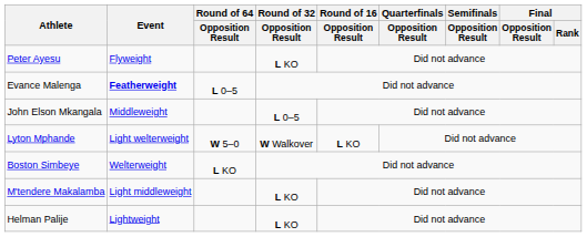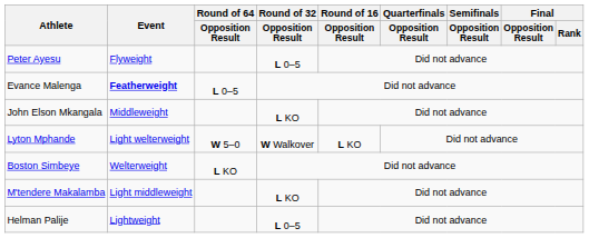Peter Ayesu | Round of 32 / Opposition Result: L KO -> L 0–5
John Elson Mkangala | Round of 32 / Opposition Result: L 0–5 -> L KO
Helman Palije | Round of 32 / Opposition Result: L KO -> L 0–5
